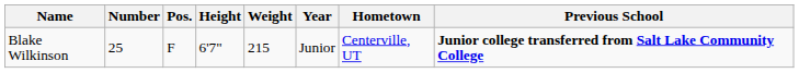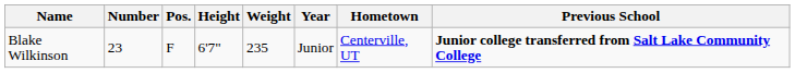Blake Wilkinson | Number: 25 -> 23
Blake Wilkinson | Weight: 215 -> 235
